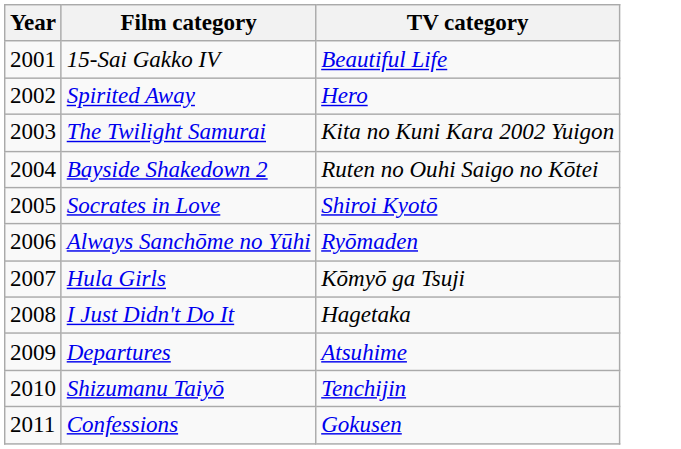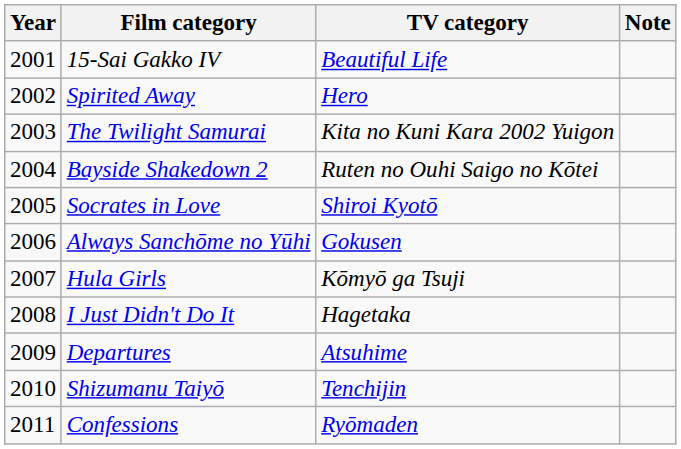+ column: Note
Always Sanchōme no Yūhi | TV category: Ryōmaden -> Gokusen
Confessions | TV category: Gokusen -> Ryōmaden
